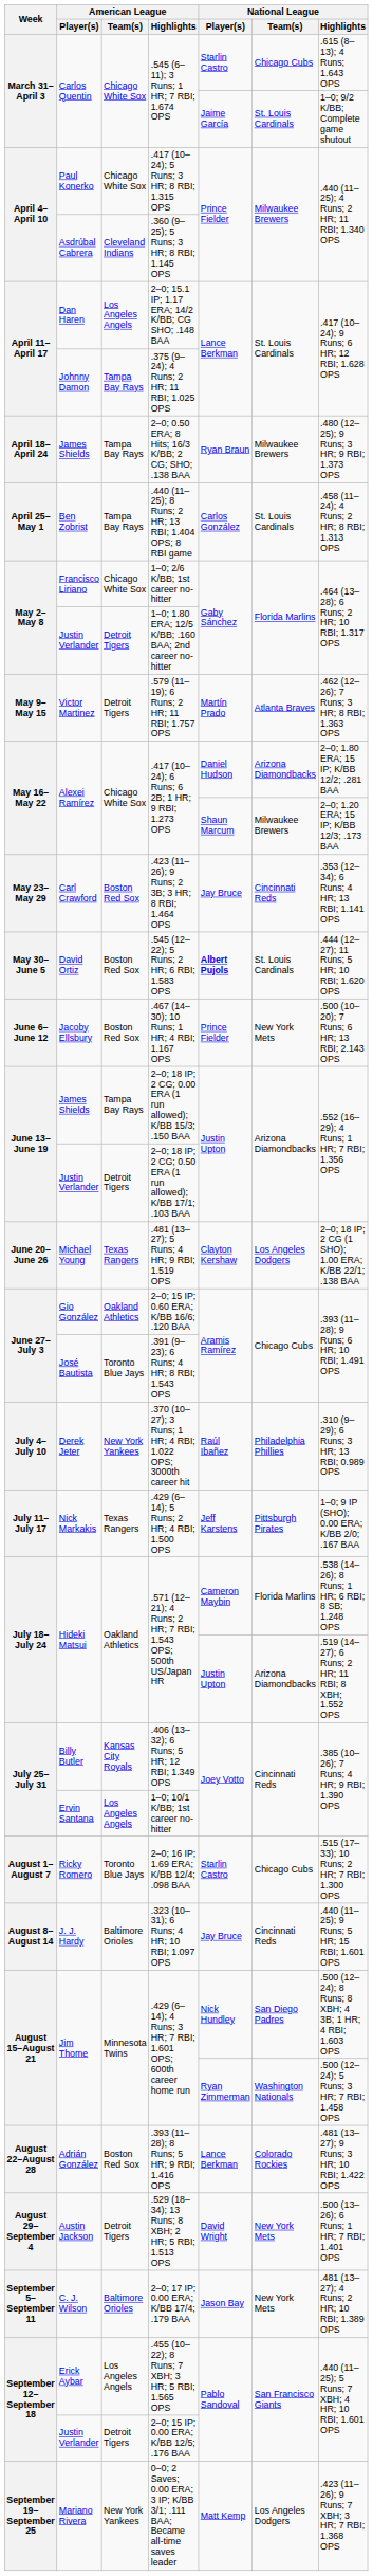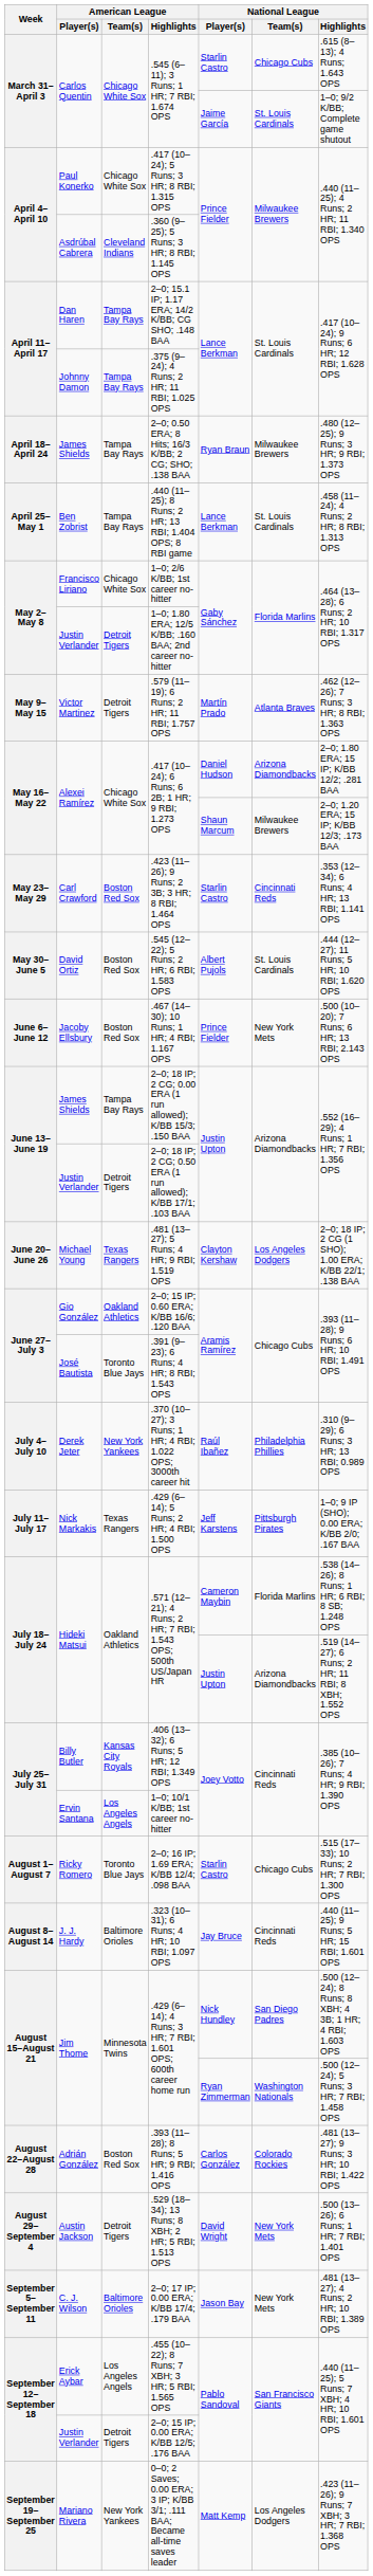2–0; 15.1 IP; 1.17 ERA; 14/2 K/BB; CG SHO; .148 BAA | American League / Team(s): Los Angeles Angels -> Tampa Bay Rays
.440 (11–25); 8 Runs; 2 HR; 13 RBI; 1.404 OPS; 8 RBI game | National League / Player(s): Carlos González -> Lance Berkman
.423 (11–26); 9 Runs; 2 3B; 3 HR; 8 RBI; 1.464 OPS | National League / Player(s): Jay Bruce -> Starlin Castro
.545 (12–22); 5 Runs; 2 HR; 6 RBI; 1.583 OPS | National League / Player(s): bold -> normal
.393 (11–28); 8 Runs; 5 HR; 9 RBI; 1.416 OPS | National League / Player(s): Lance Berkman -> Carlos González
